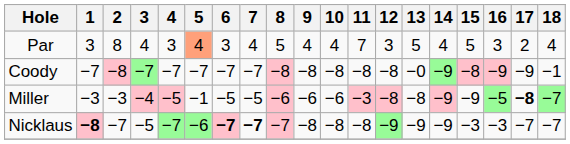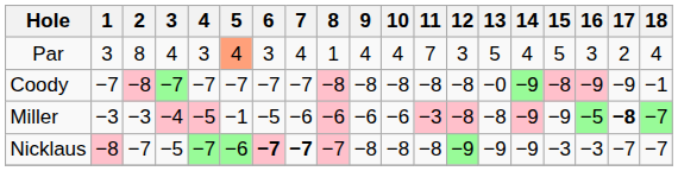Par | 8: 5 -> 1
Miller | 7: −5 -> −6
Nicklaus | 1: bold -> normal
